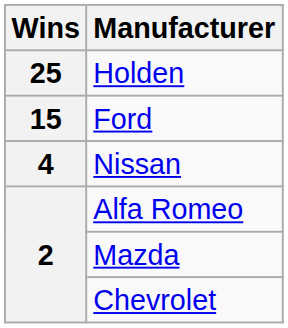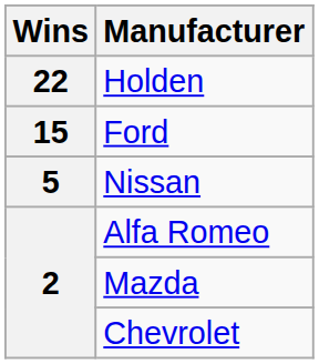Holden | Wins: 25 -> 22
Nissan | Wins: 4 -> 5
